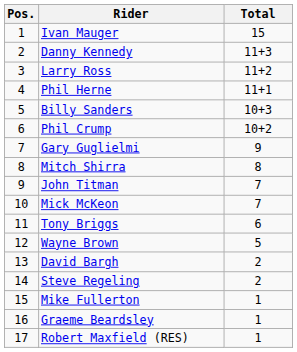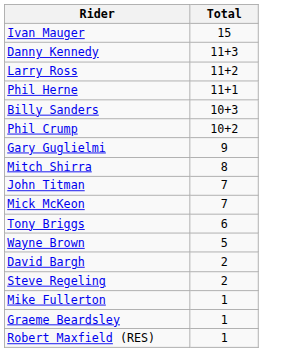- column: Pos. | 1 | 2 | 3 | 4 | 5 | 6 | 7 | 8 | 9 | 10 | 11 | 12 | 13 | 14 | 15 | 16 | 17
